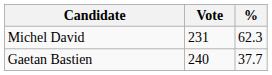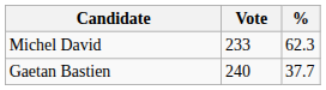Michel David | Vote: 231 -> 233
